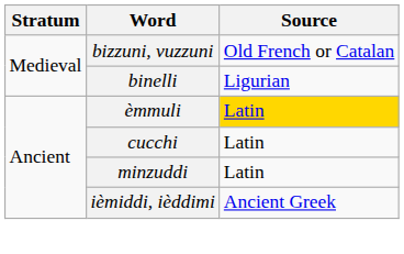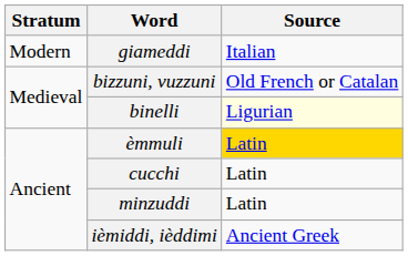+ row: Modern | giameddi | Italian
binelli | Source: no background -> lightyellow background
